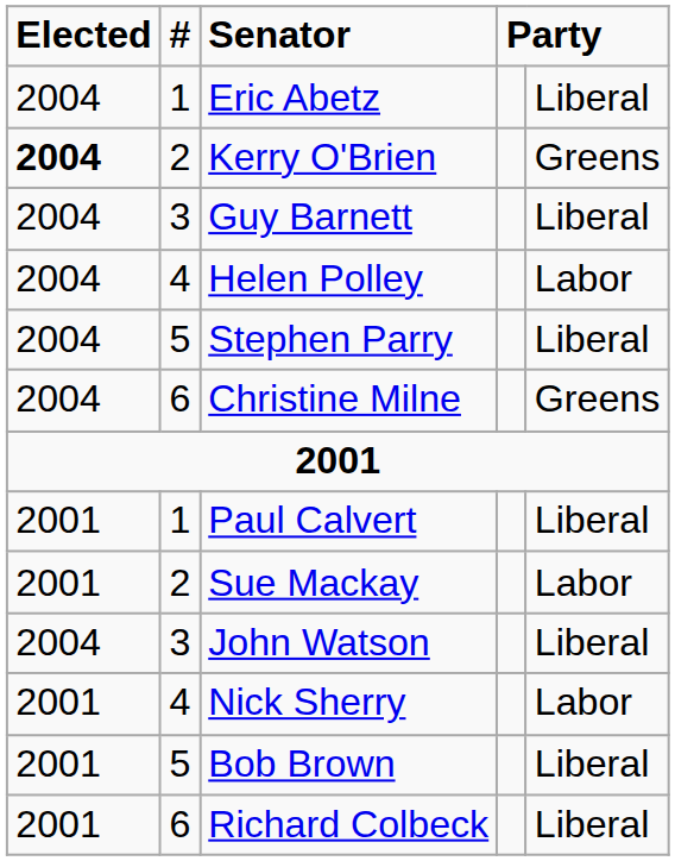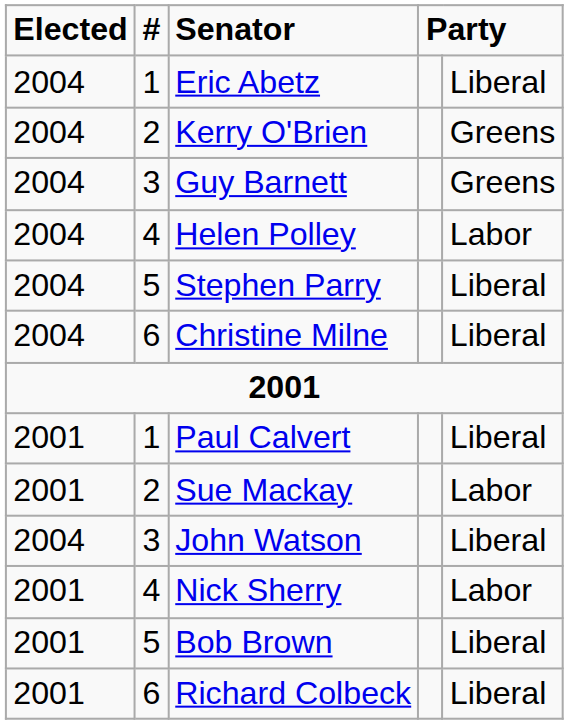Kerry O'Brien | Elected: bold -> normal
Guy Barnett | column 5: Liberal -> Greens
Christine Milne | column 5: Greens -> Liberal
